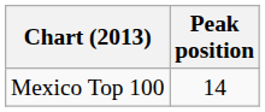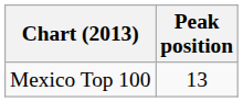Mexico Top 100 | Peak position: 14 -> 13
